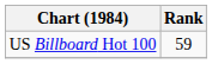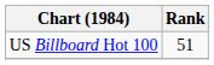US Billboard Hot 100 | Rank: 59 -> 51
